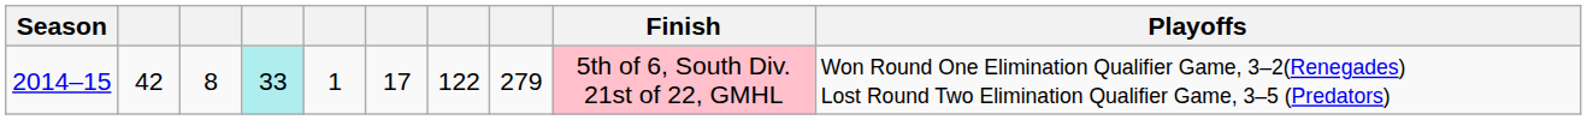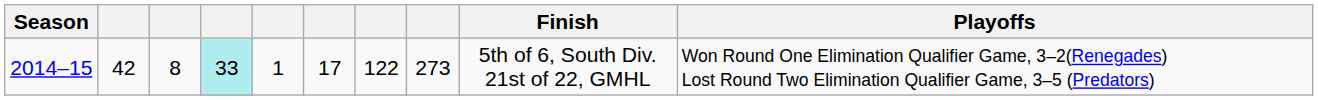2014–15 | column 8: 279 -> 273
2014–15 | Finish: pink background -> no background
